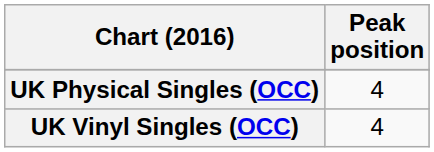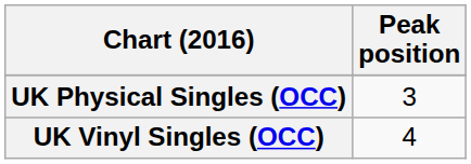UK Physical Singles (OCC) | Peak position: 4 -> 3
